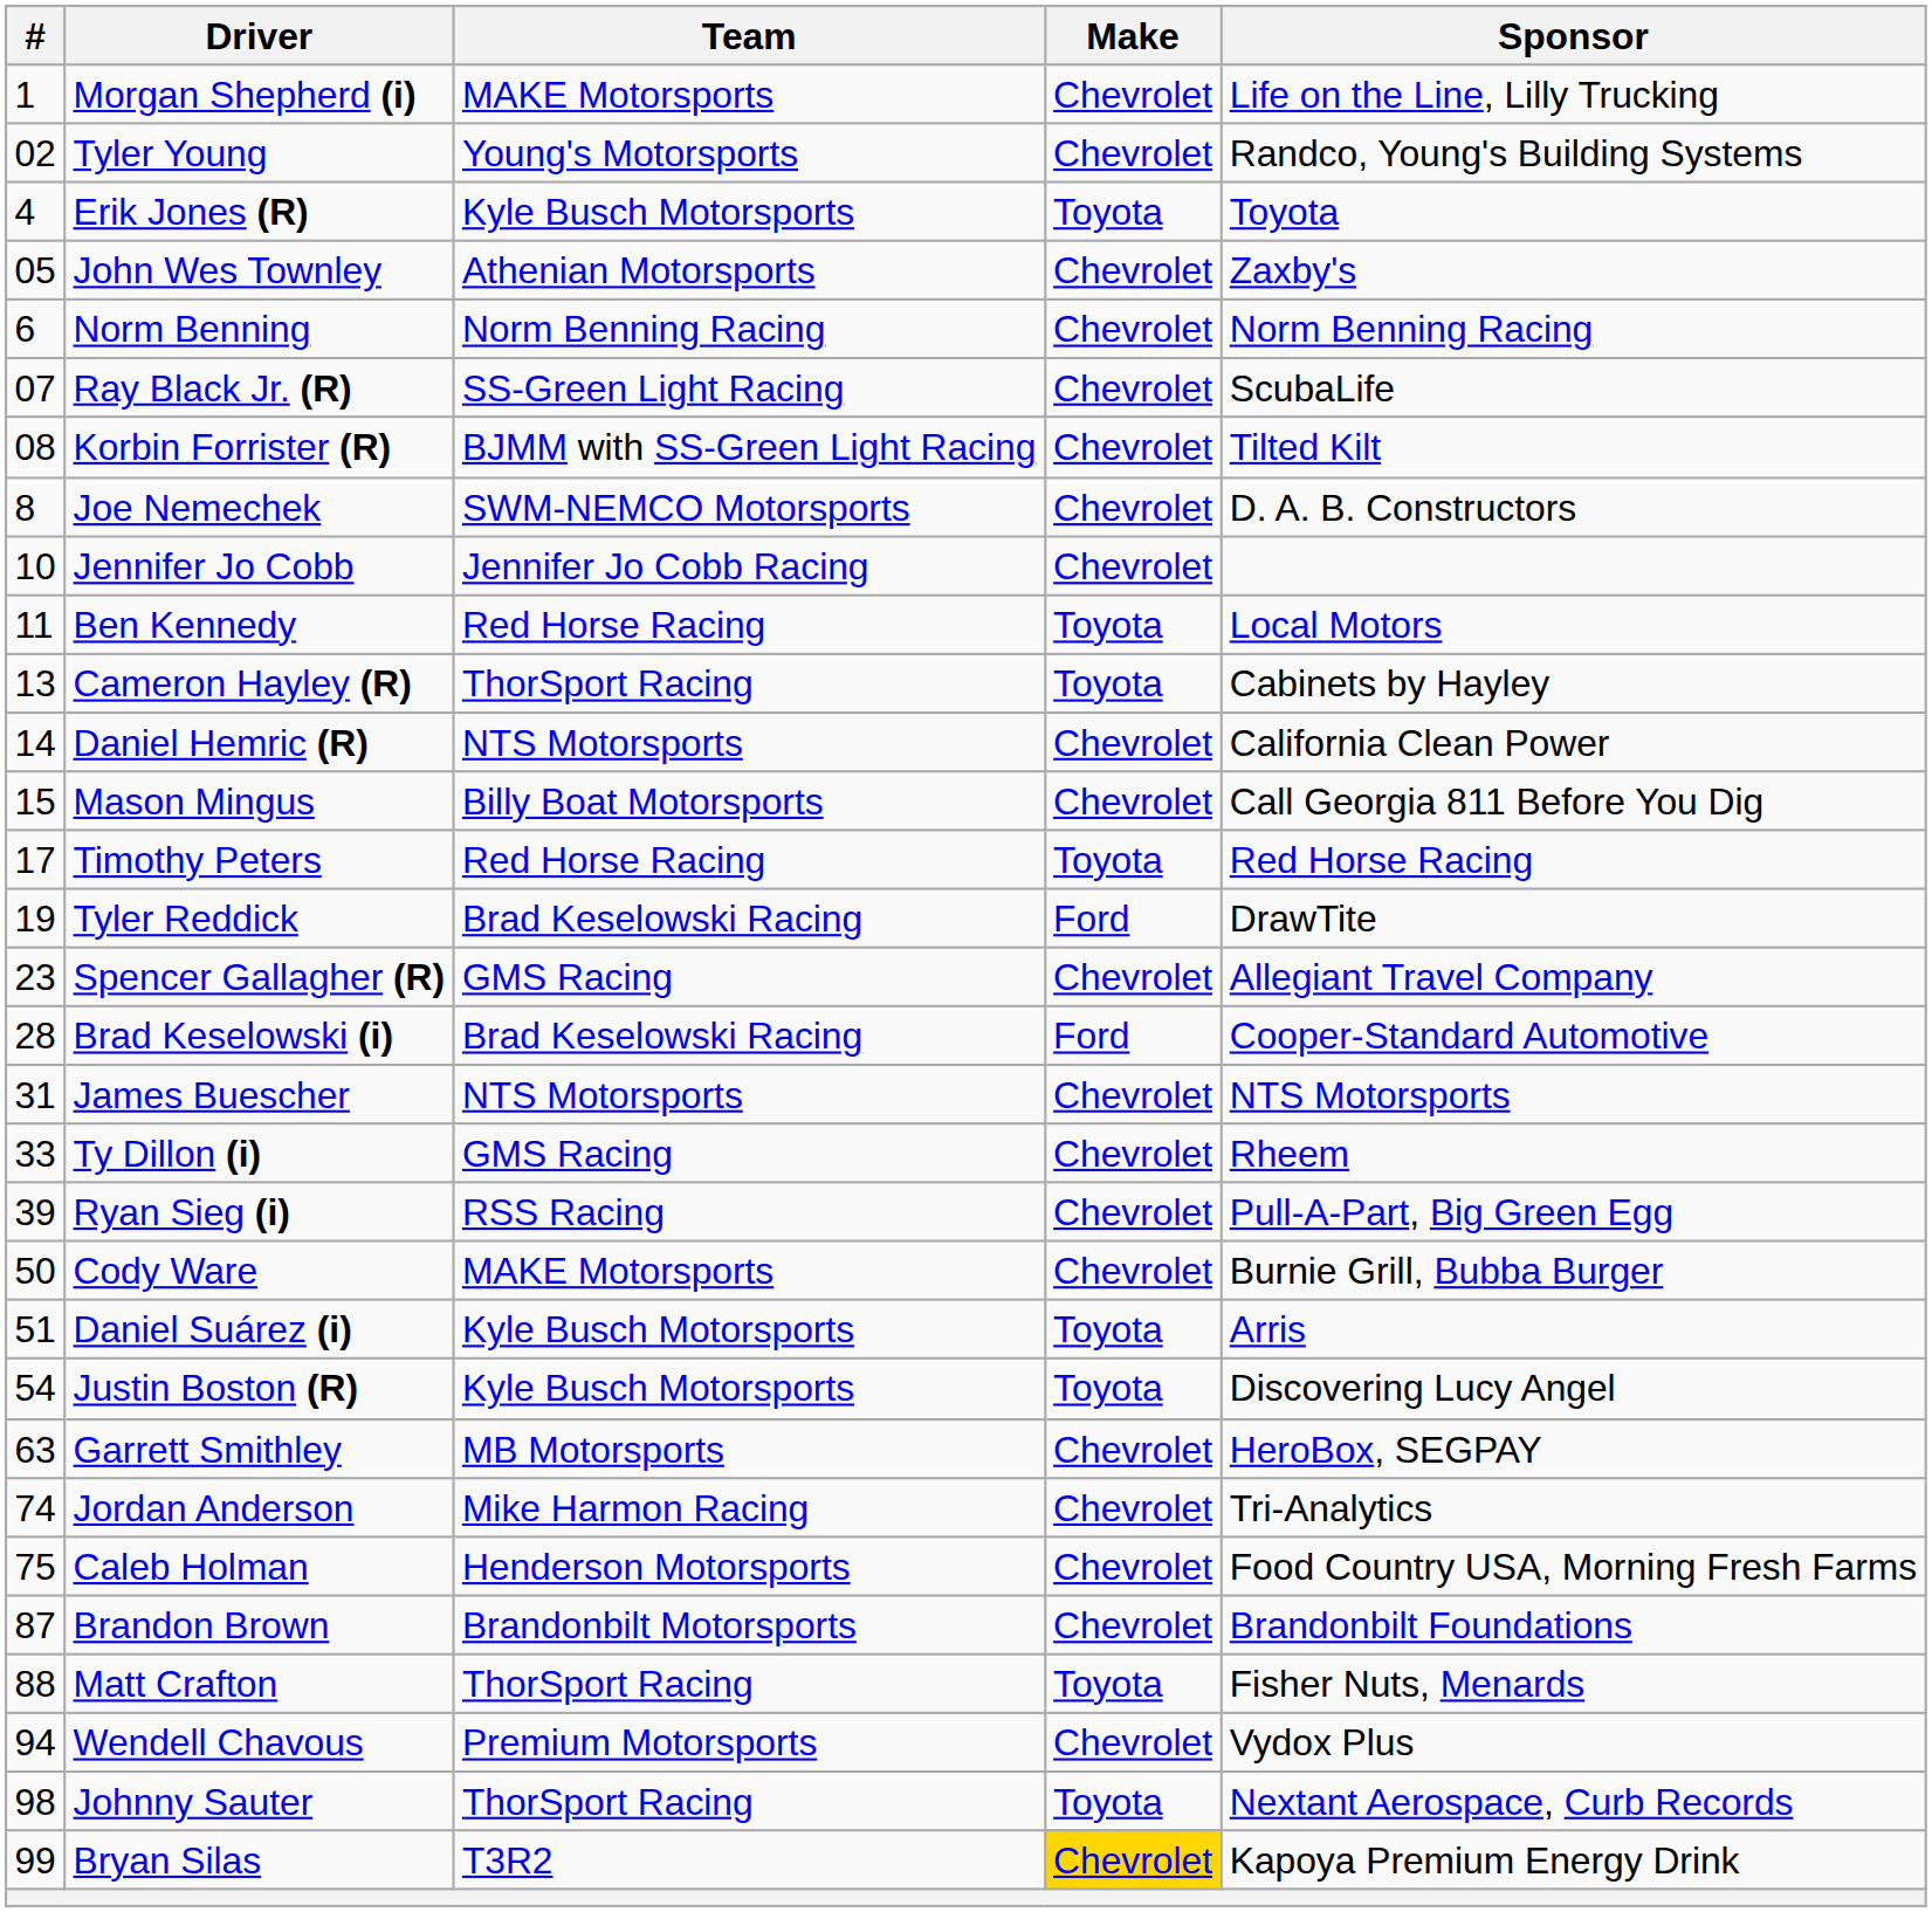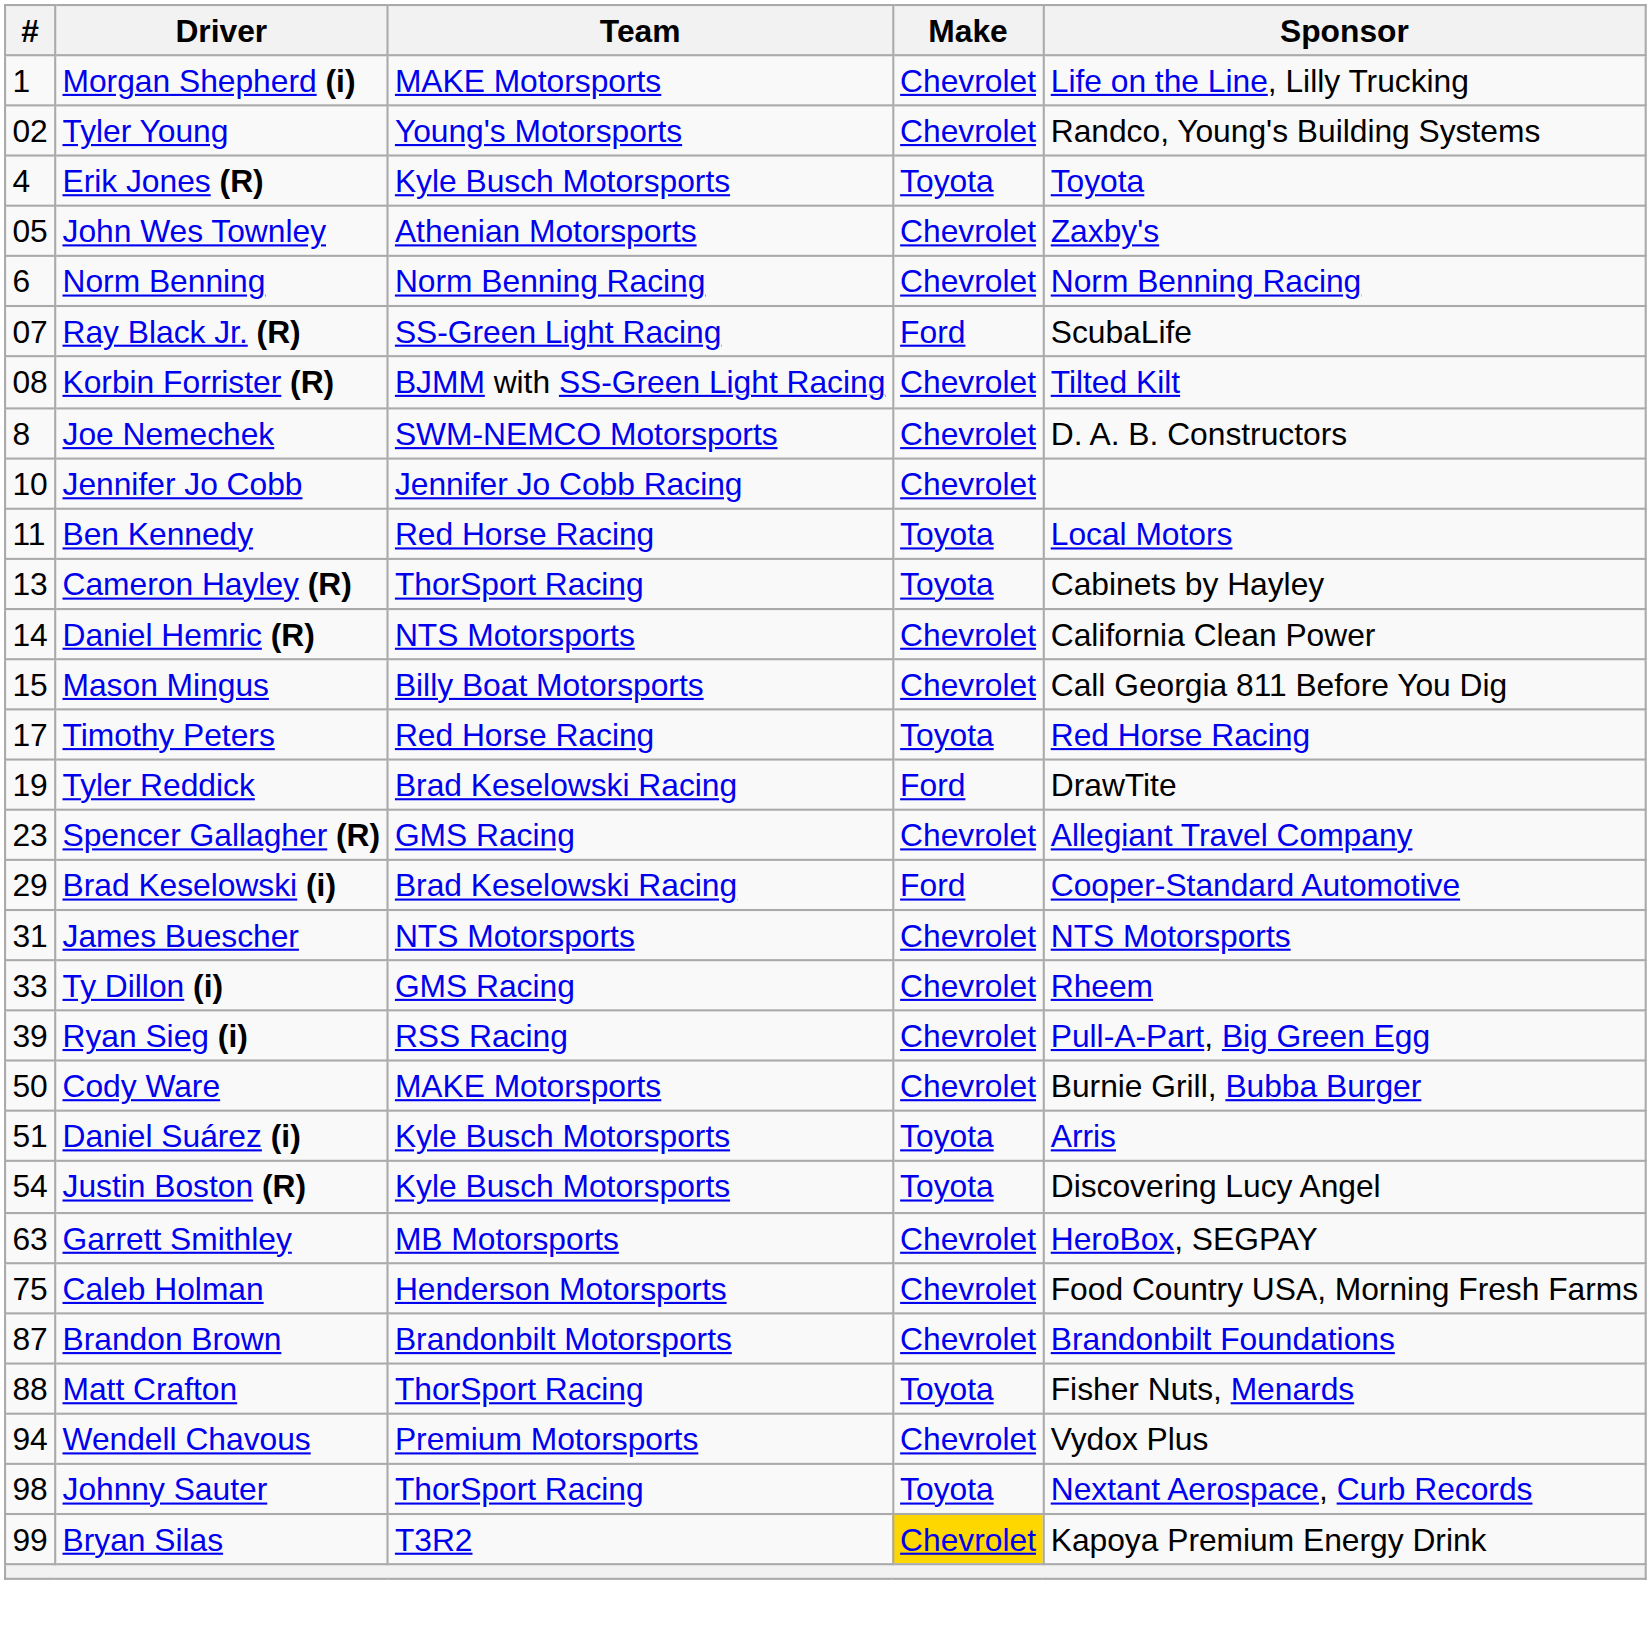Ray Black Jr. (R) | Make: Chevrolet -> Ford
Brad Keselowski (i) | #: 28 -> 29
- row: 74 | Jordan Anderson | Mike Harmon Racing | Chevrolet | Tri-Analytics
